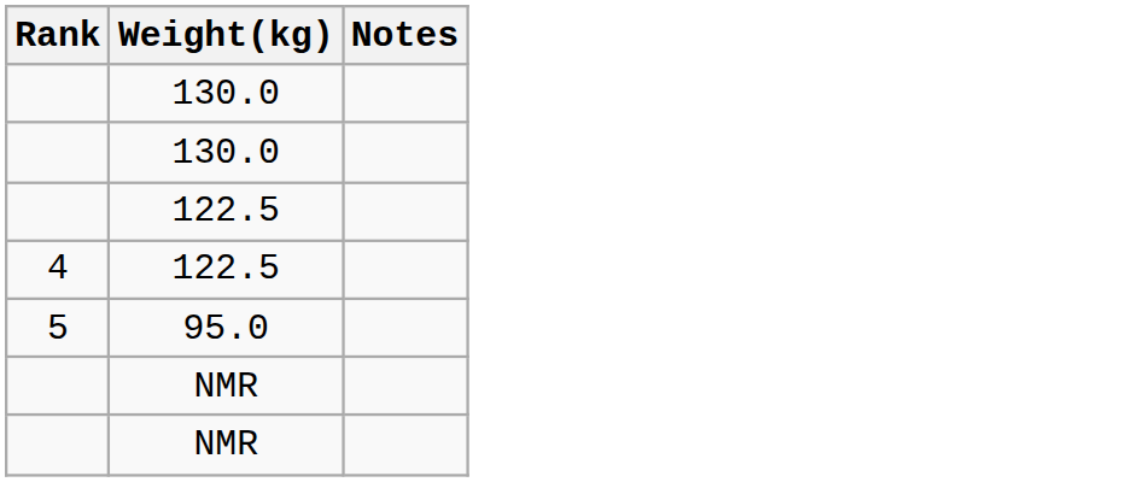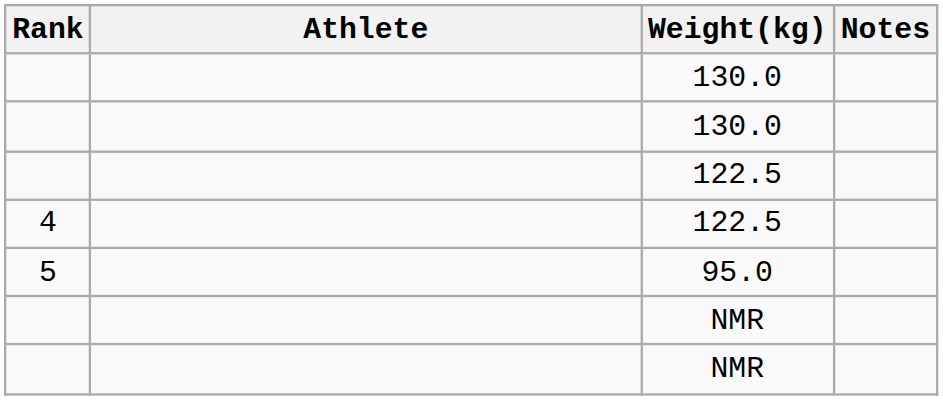+ column: Athlete
